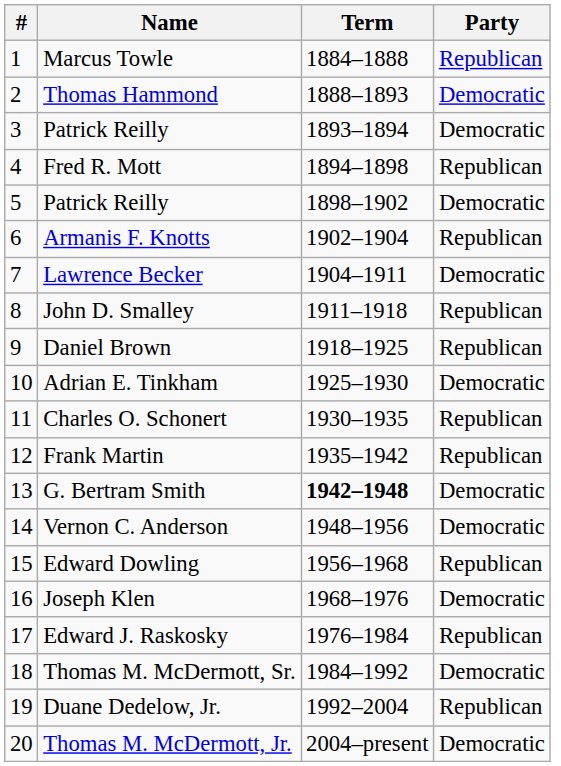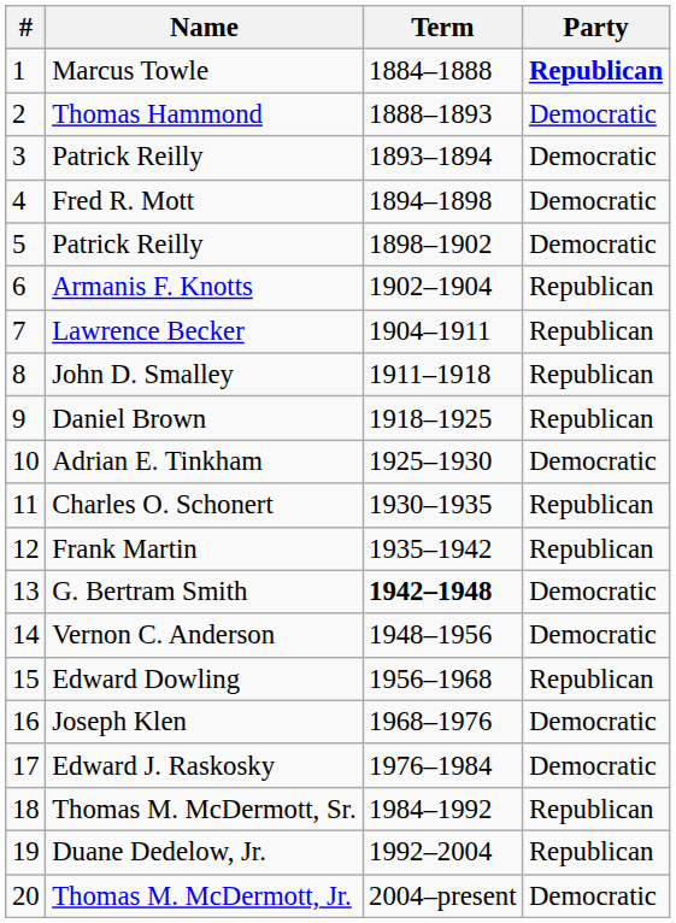Marcus Towle | Party: normal -> bold
Fred R. Mott | Party: Republican -> Democratic
Lawrence Becker | Party: Democratic -> Republican
Edward J. Raskosky | Party: Republican -> Democratic
Thomas M. McDermott, Sr. | Party: Democratic -> Republican
